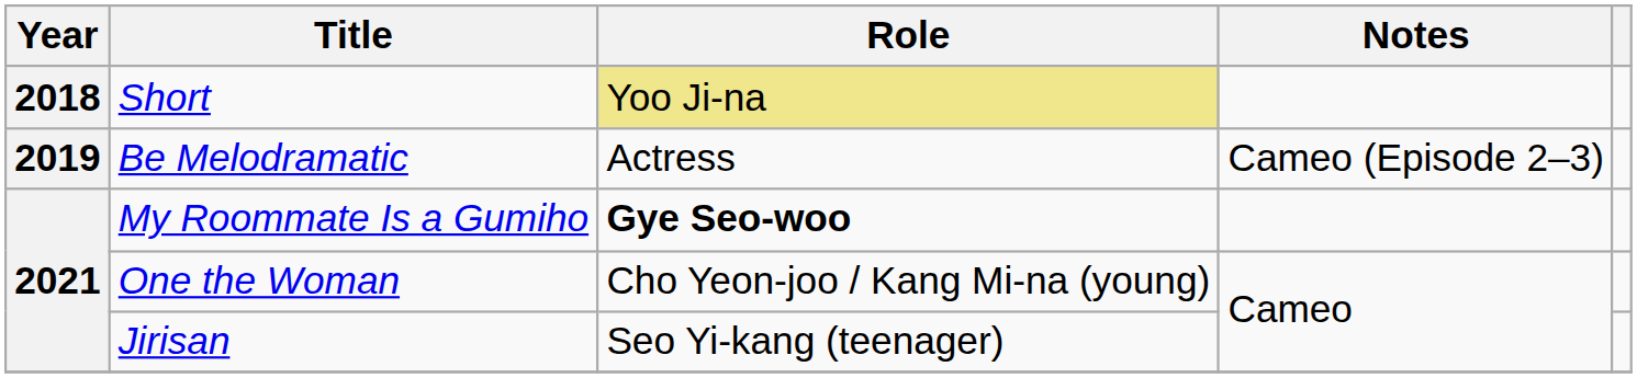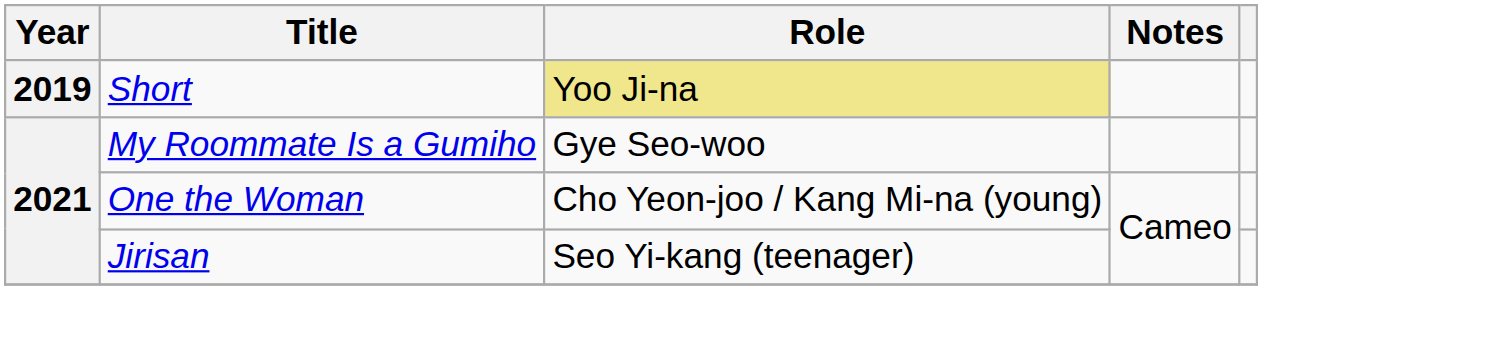Short | Year: 2018 -> 2019
- row: 2019 | Be Melodramatic | Actress | Cameo (Episode 2–3)
My Roommate Is a Gumiho | Role: bold -> normal
